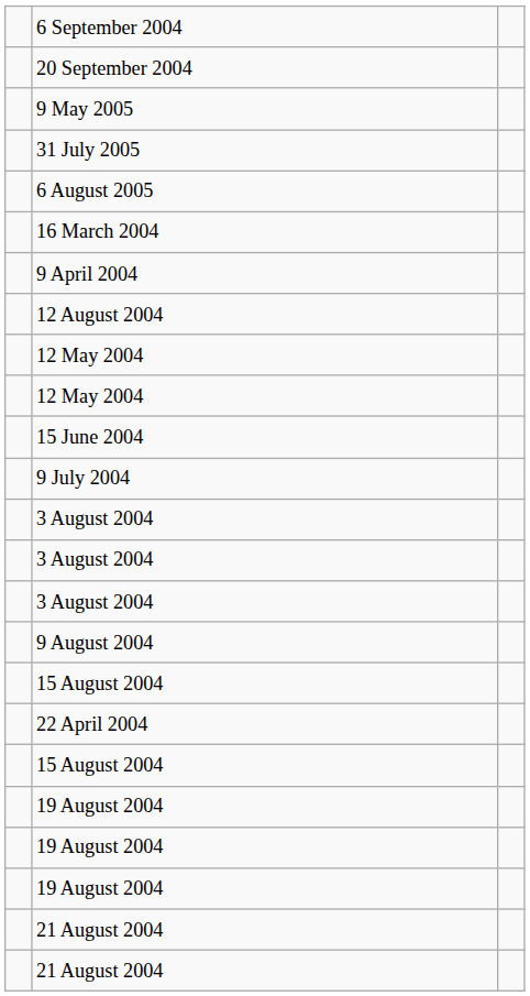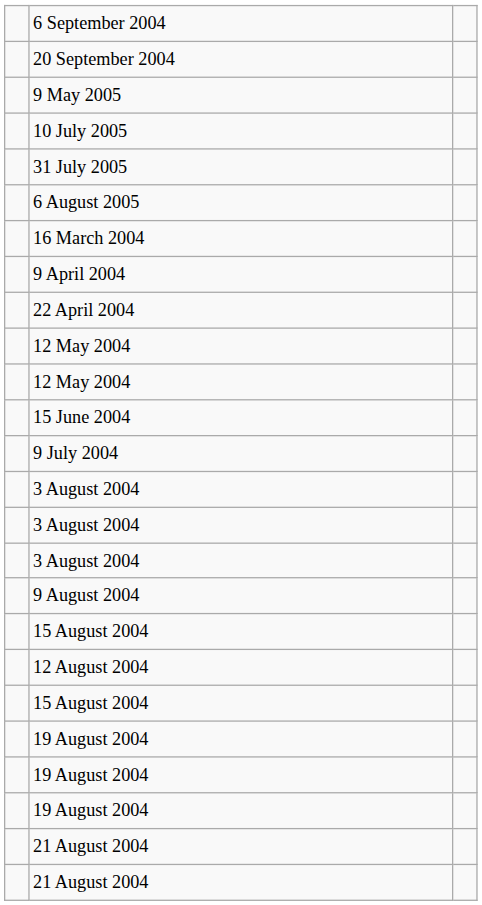+ row: 10 July 2005
rows swapped: 22 April 2004 <-> 12 August 2004
